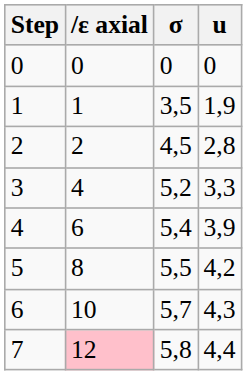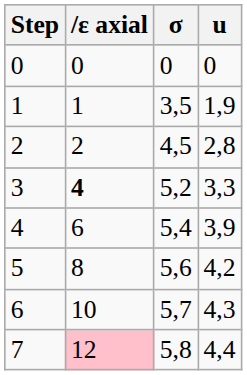3 | ε axial: normal -> bold
5 | σ: 5,5 -> 5,6
